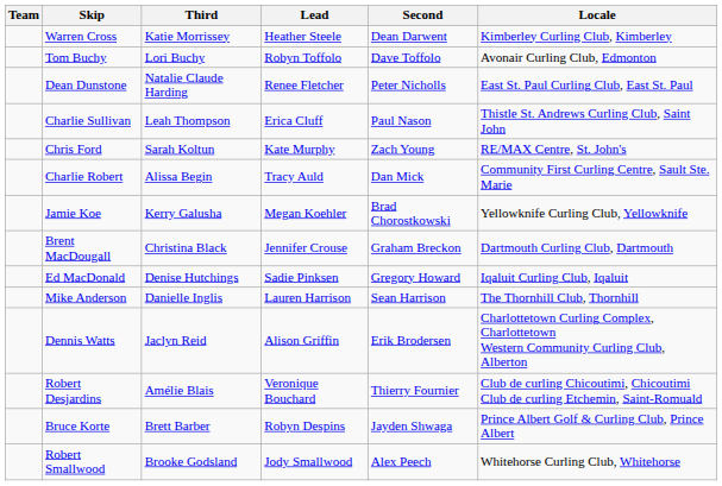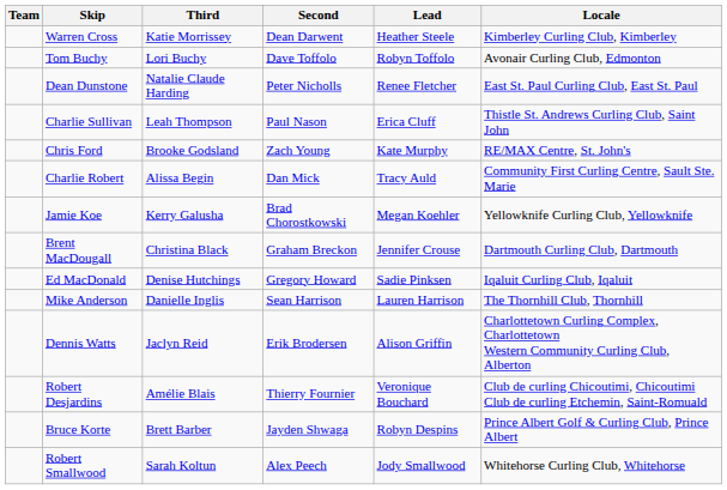columns swapped: Second <-> Lead
Chris Ford | Third: Sarah Koltun -> Brooke Godsland
Robert Smallwood | Third: Brooke Godsland -> Sarah Koltun
